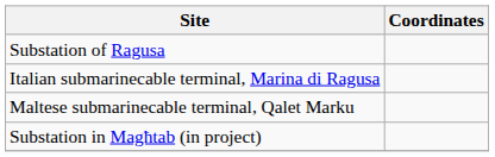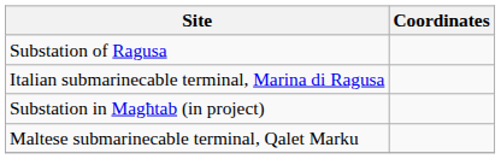rows swapped: Maltese submarinecable terminal, Qalet Marku <-> Substation in Magħtab (in project)
